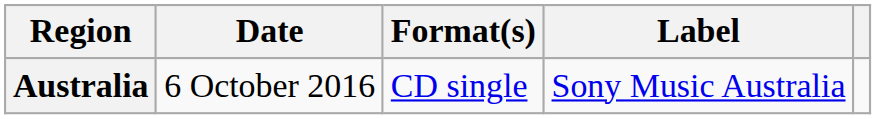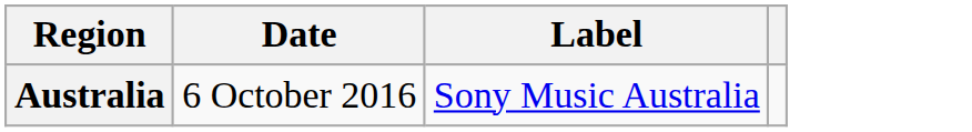- column: Format(s) | CD single
